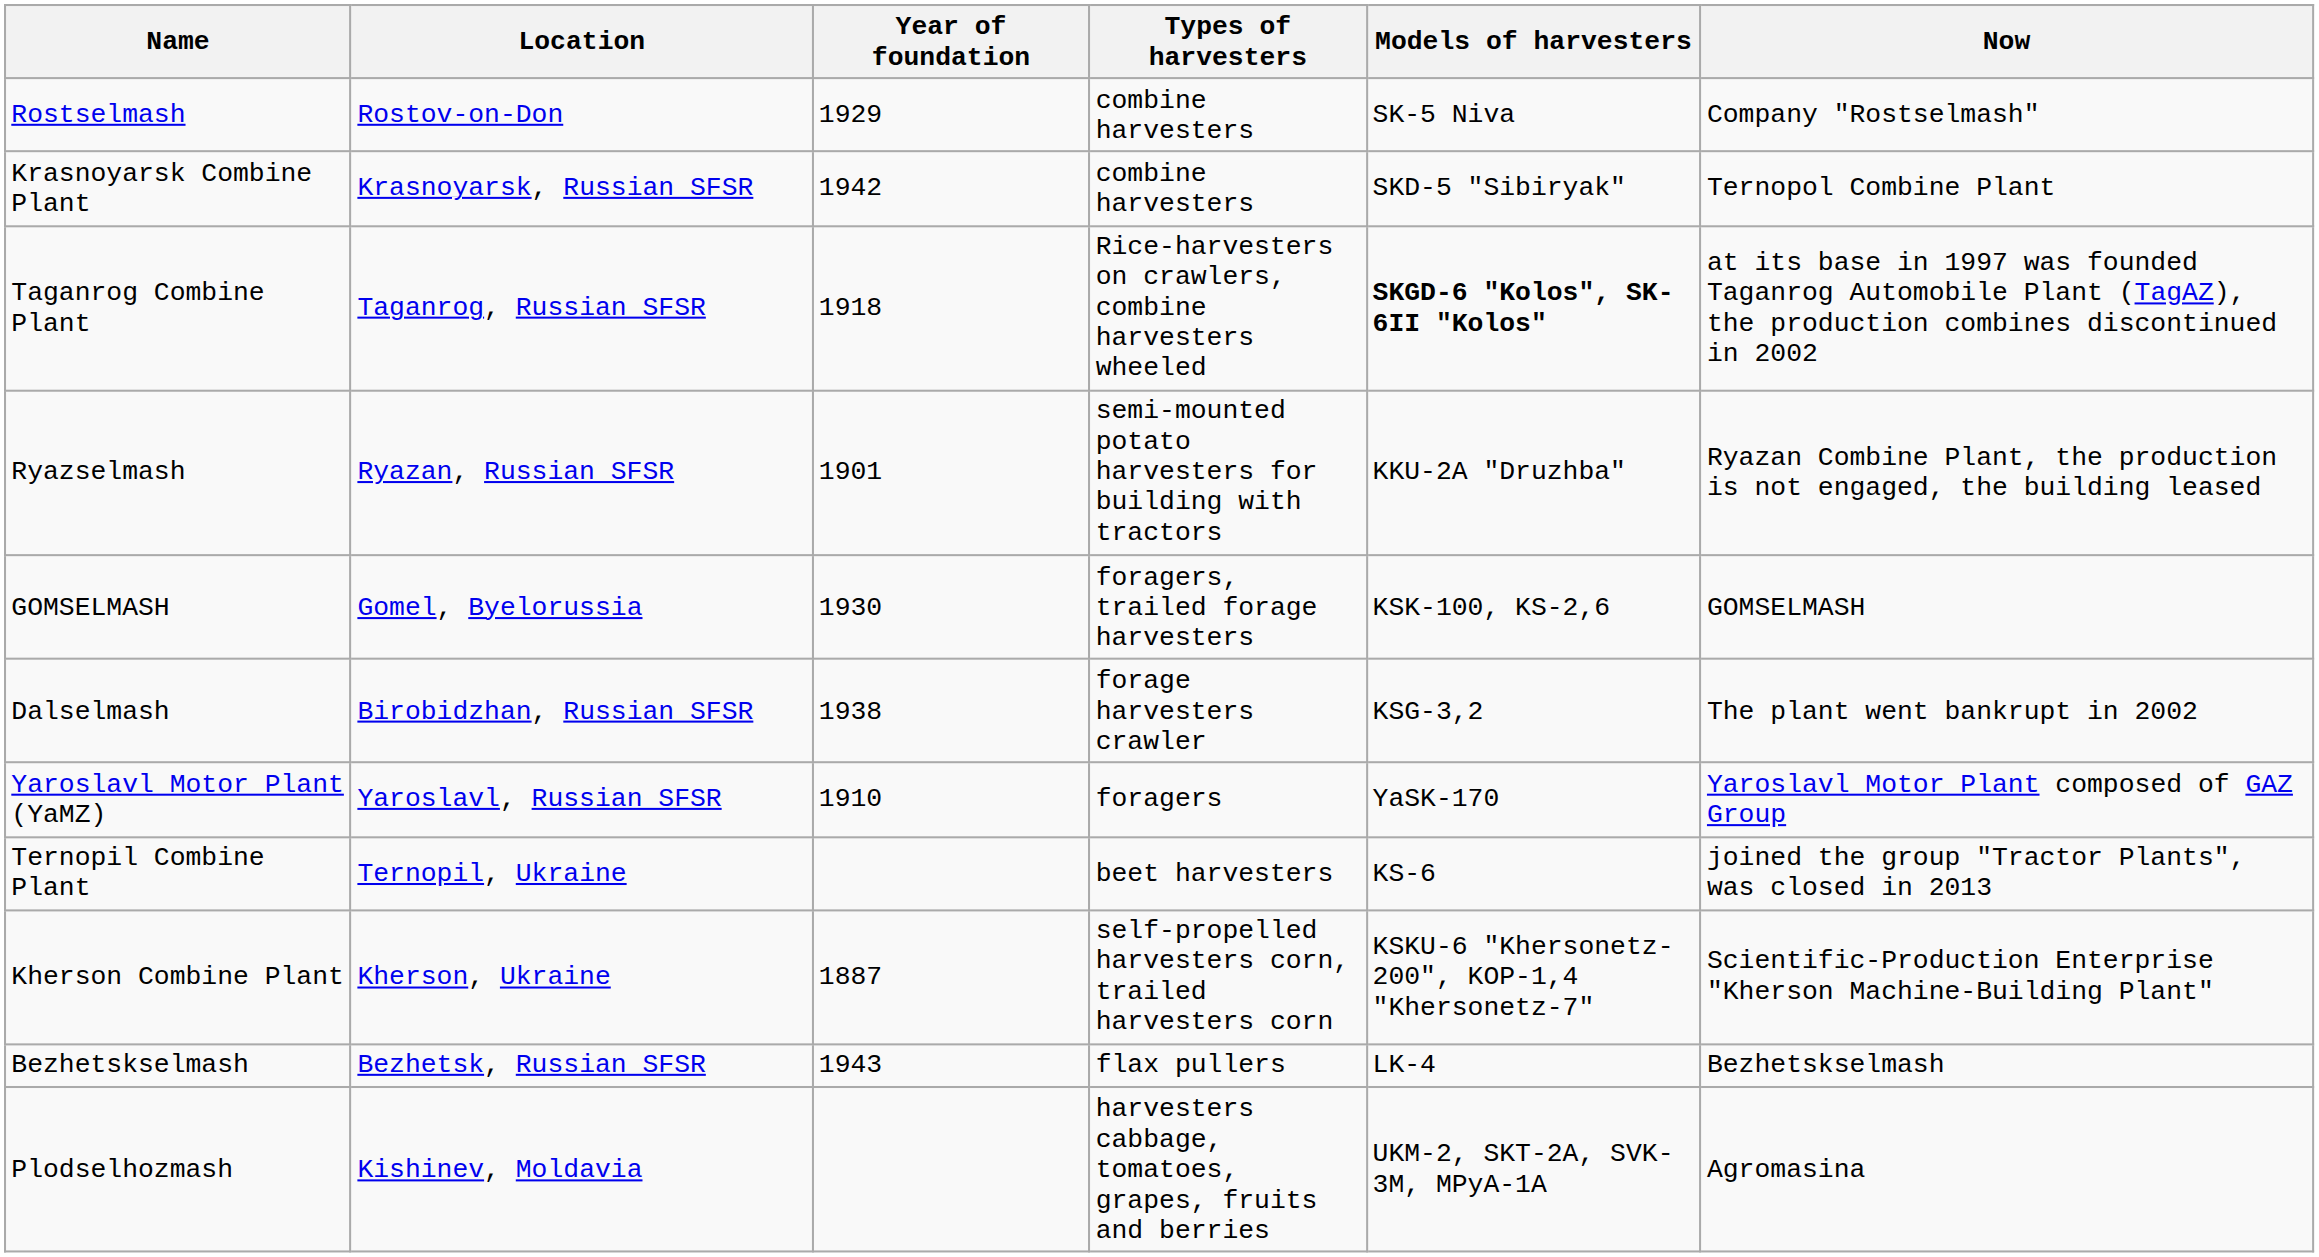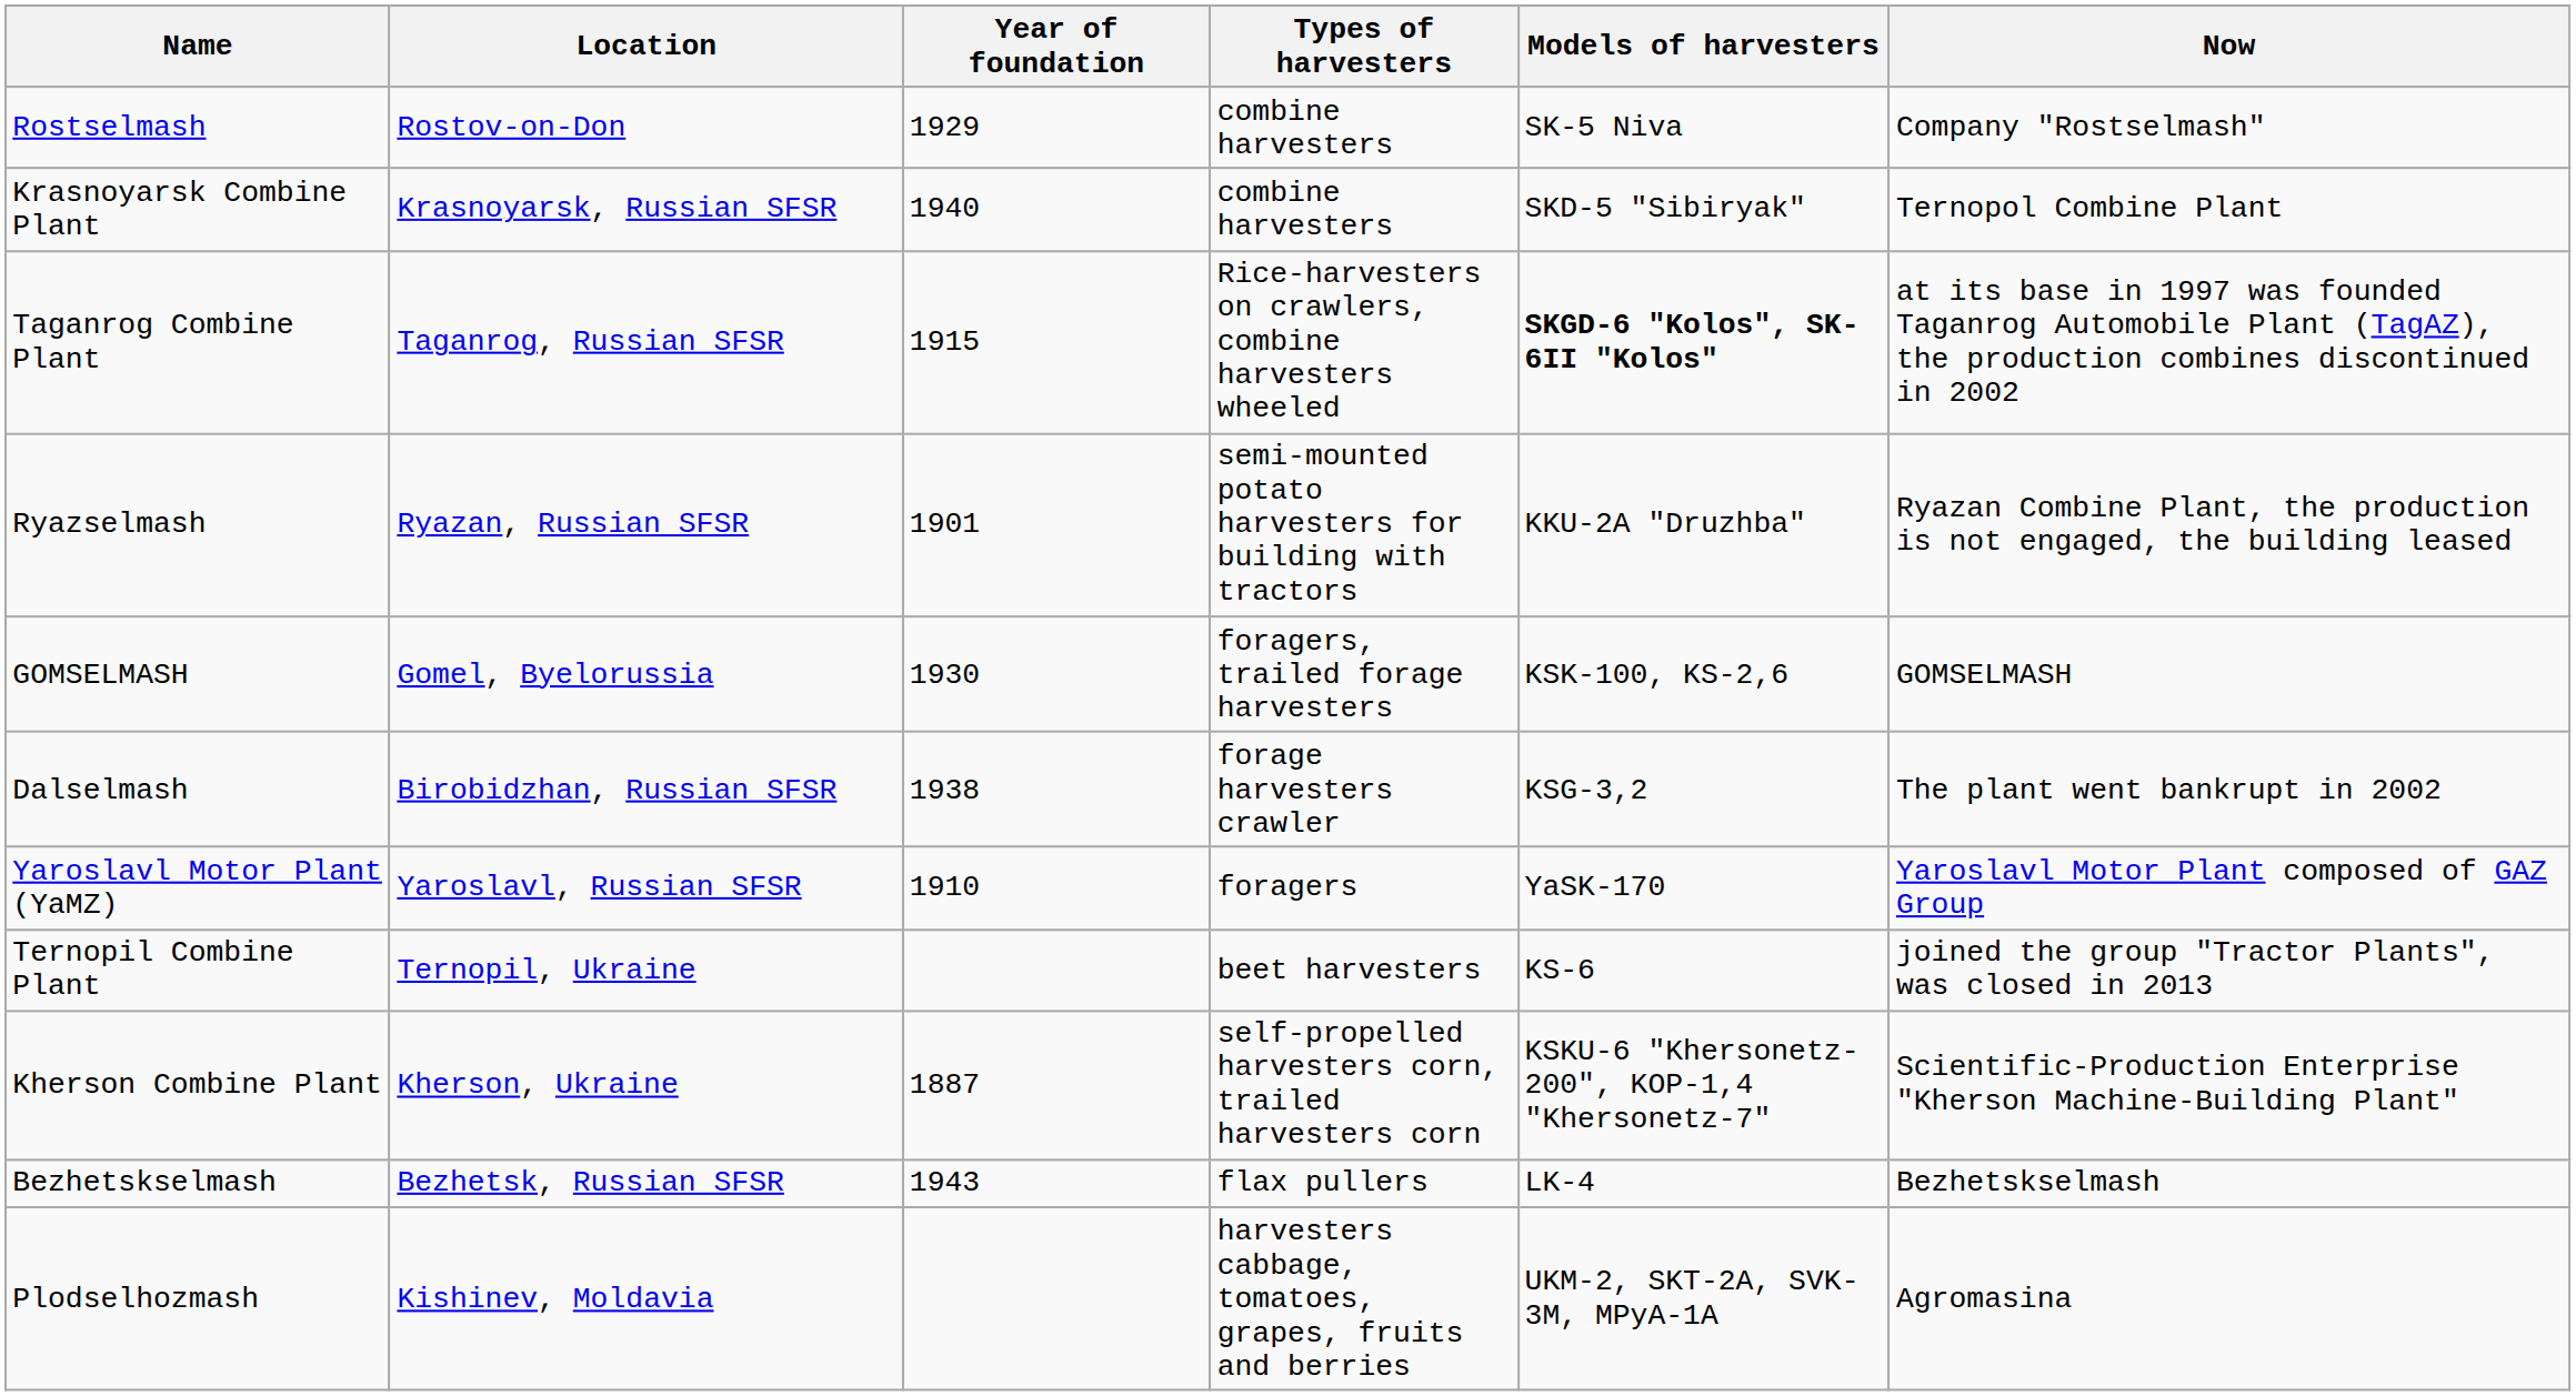Krasnoyarsk Combine Plant | Year of foundation: 1942 -> 1940
Taganrog Combine Plant | Year of foundation: 1918 -> 1915
